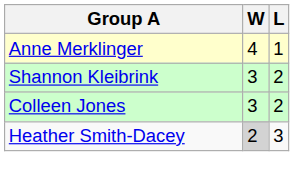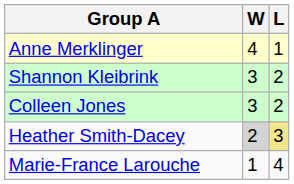Heather Smith-Dacey | L: no background -> khaki background
+ row: Marie-France Larouche | 1 | 4
